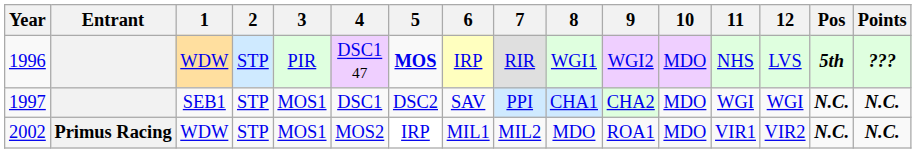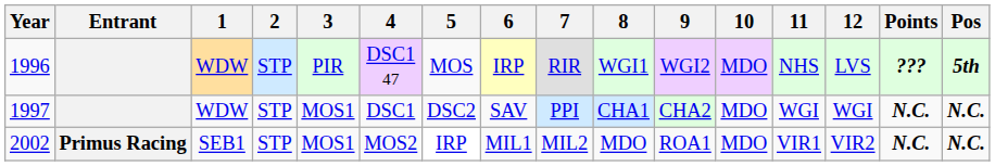columns swapped: Pos <-> Points
1996 | 5: bold -> normal
1997 | 1: SEB1 -> WDW
2002 | 1: WDW -> SEB1
